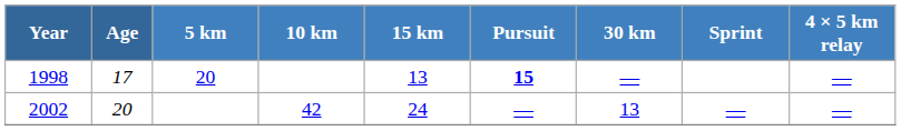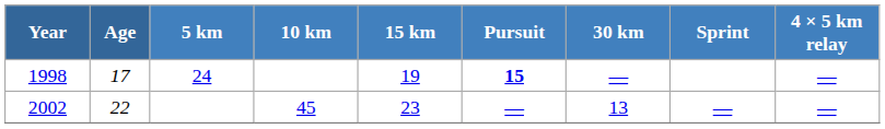1998 | 5 km: 20 -> 24
1998 | 15 km: 13 -> 19
2002 | Age: 20 -> 22
2002 | 10 km: 42 -> 45
2002 | 15 km: 24 -> 23
